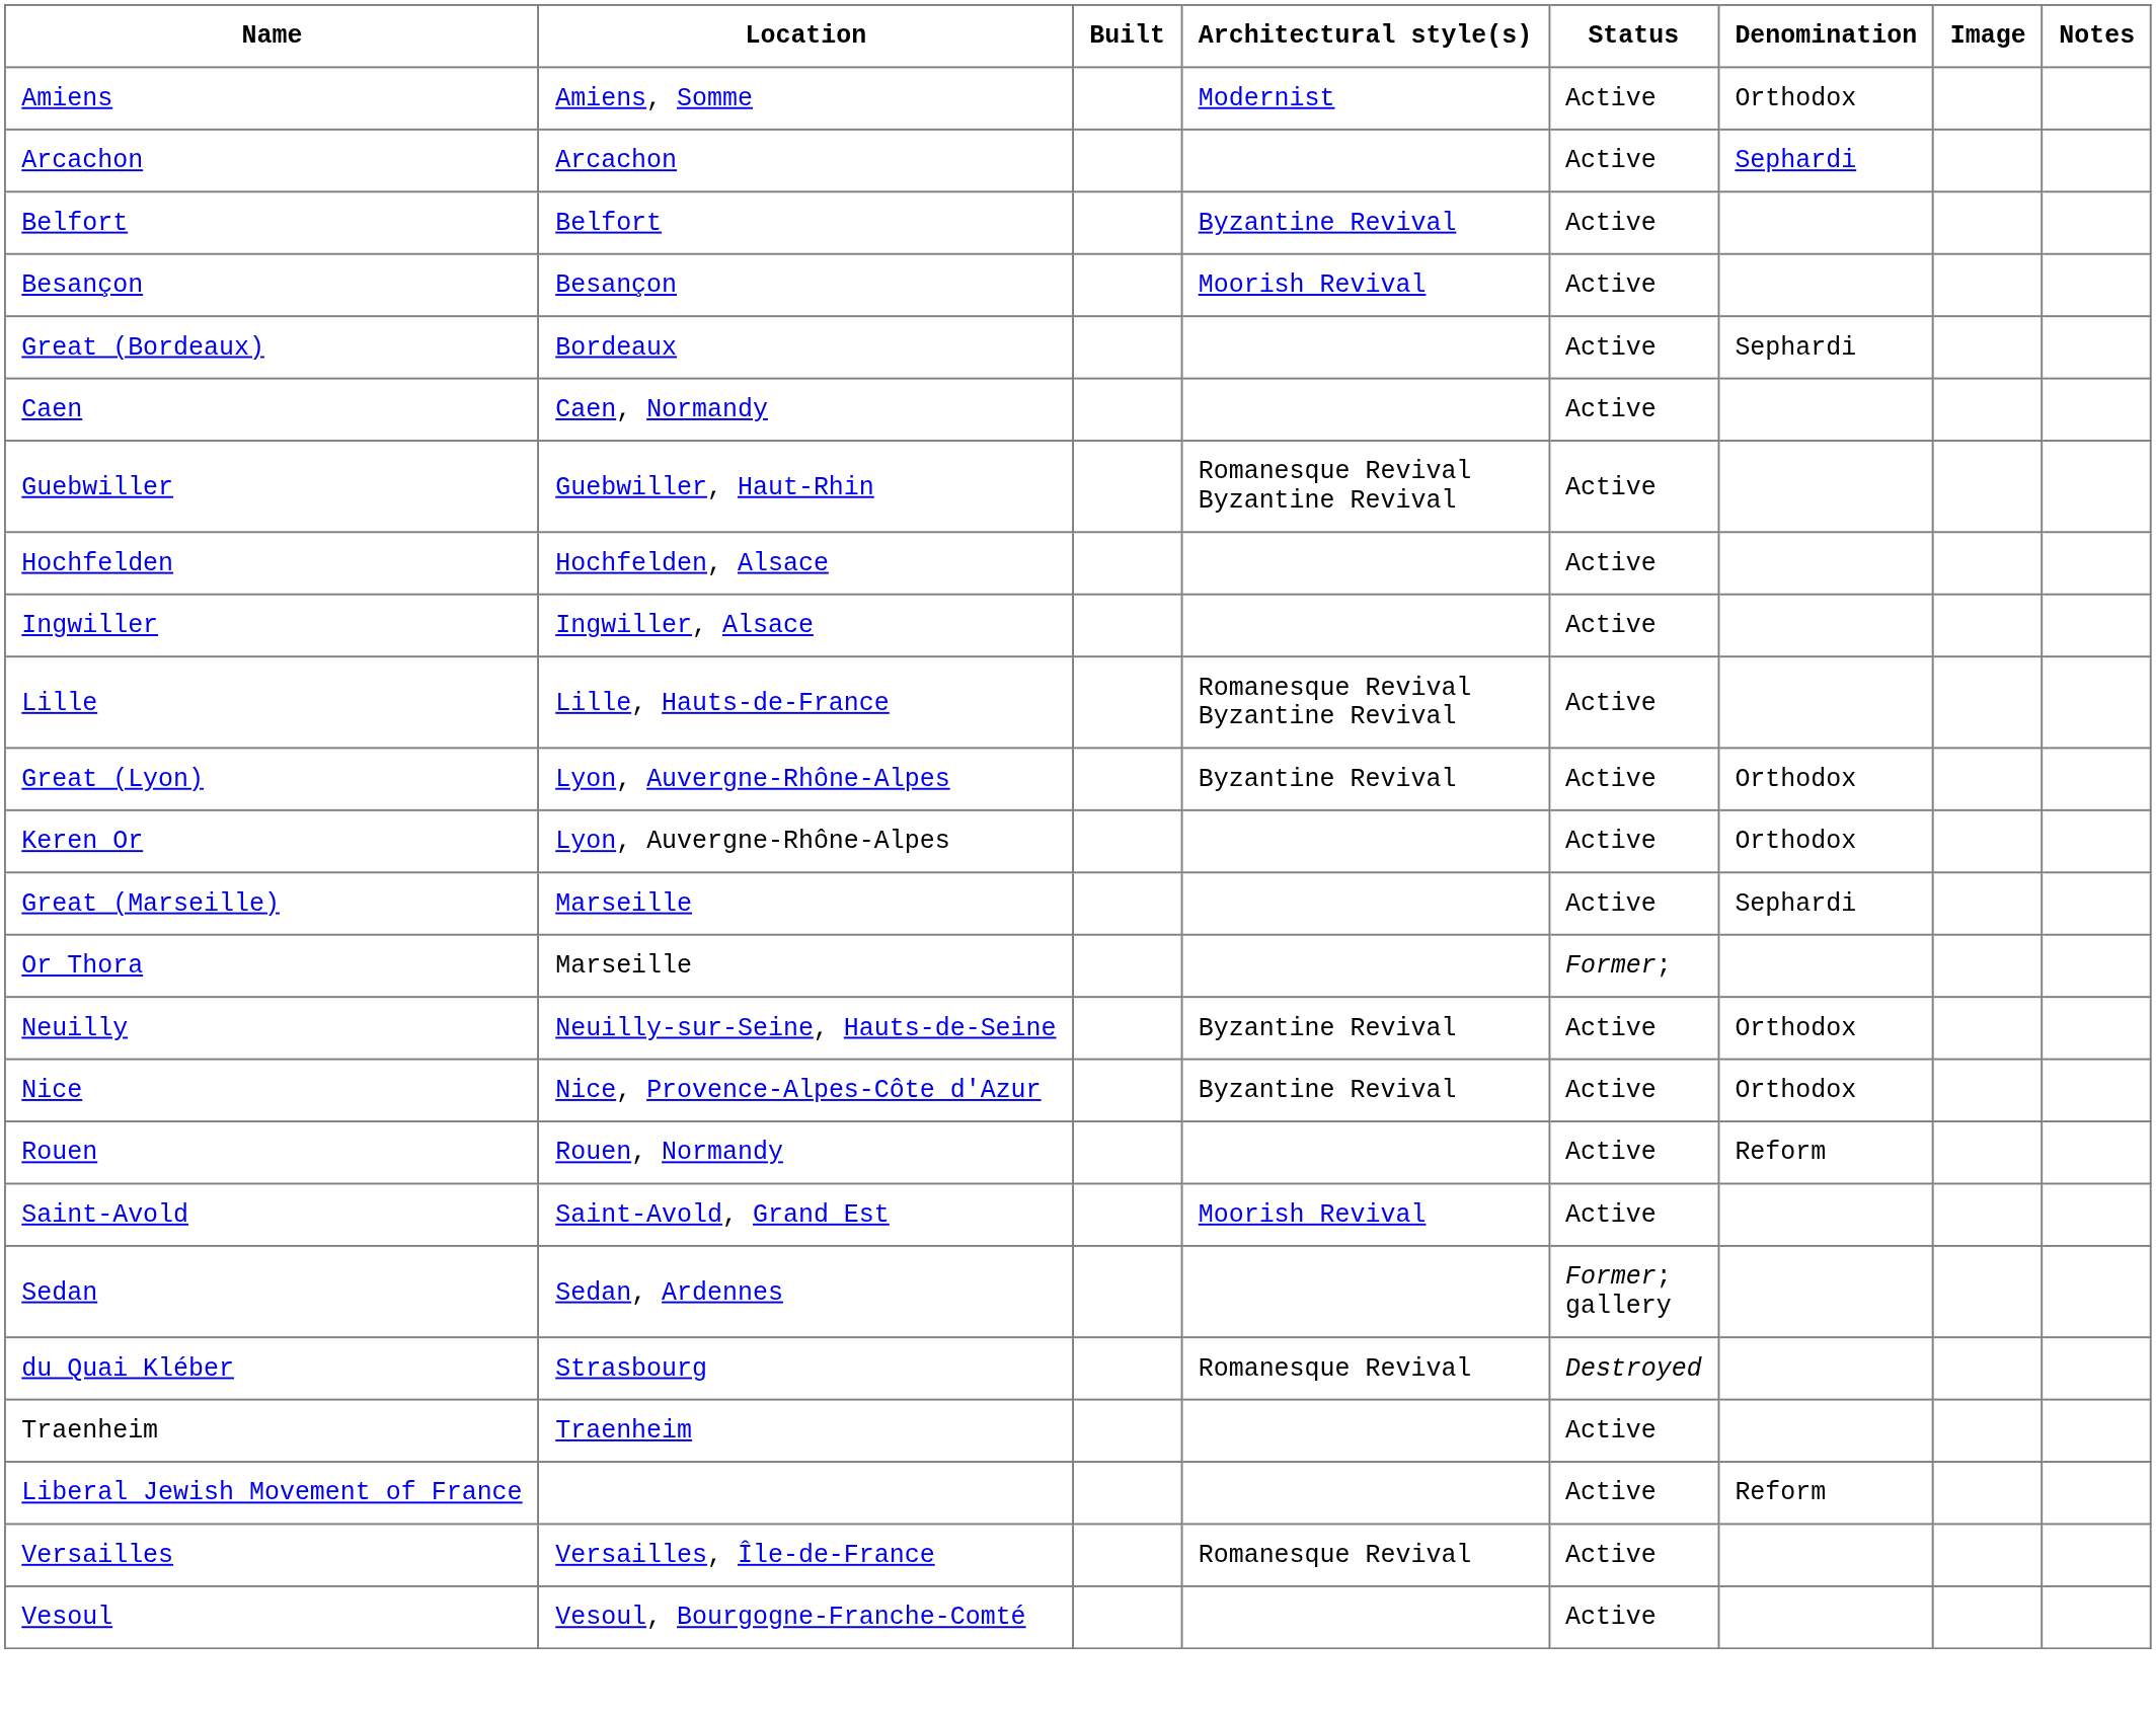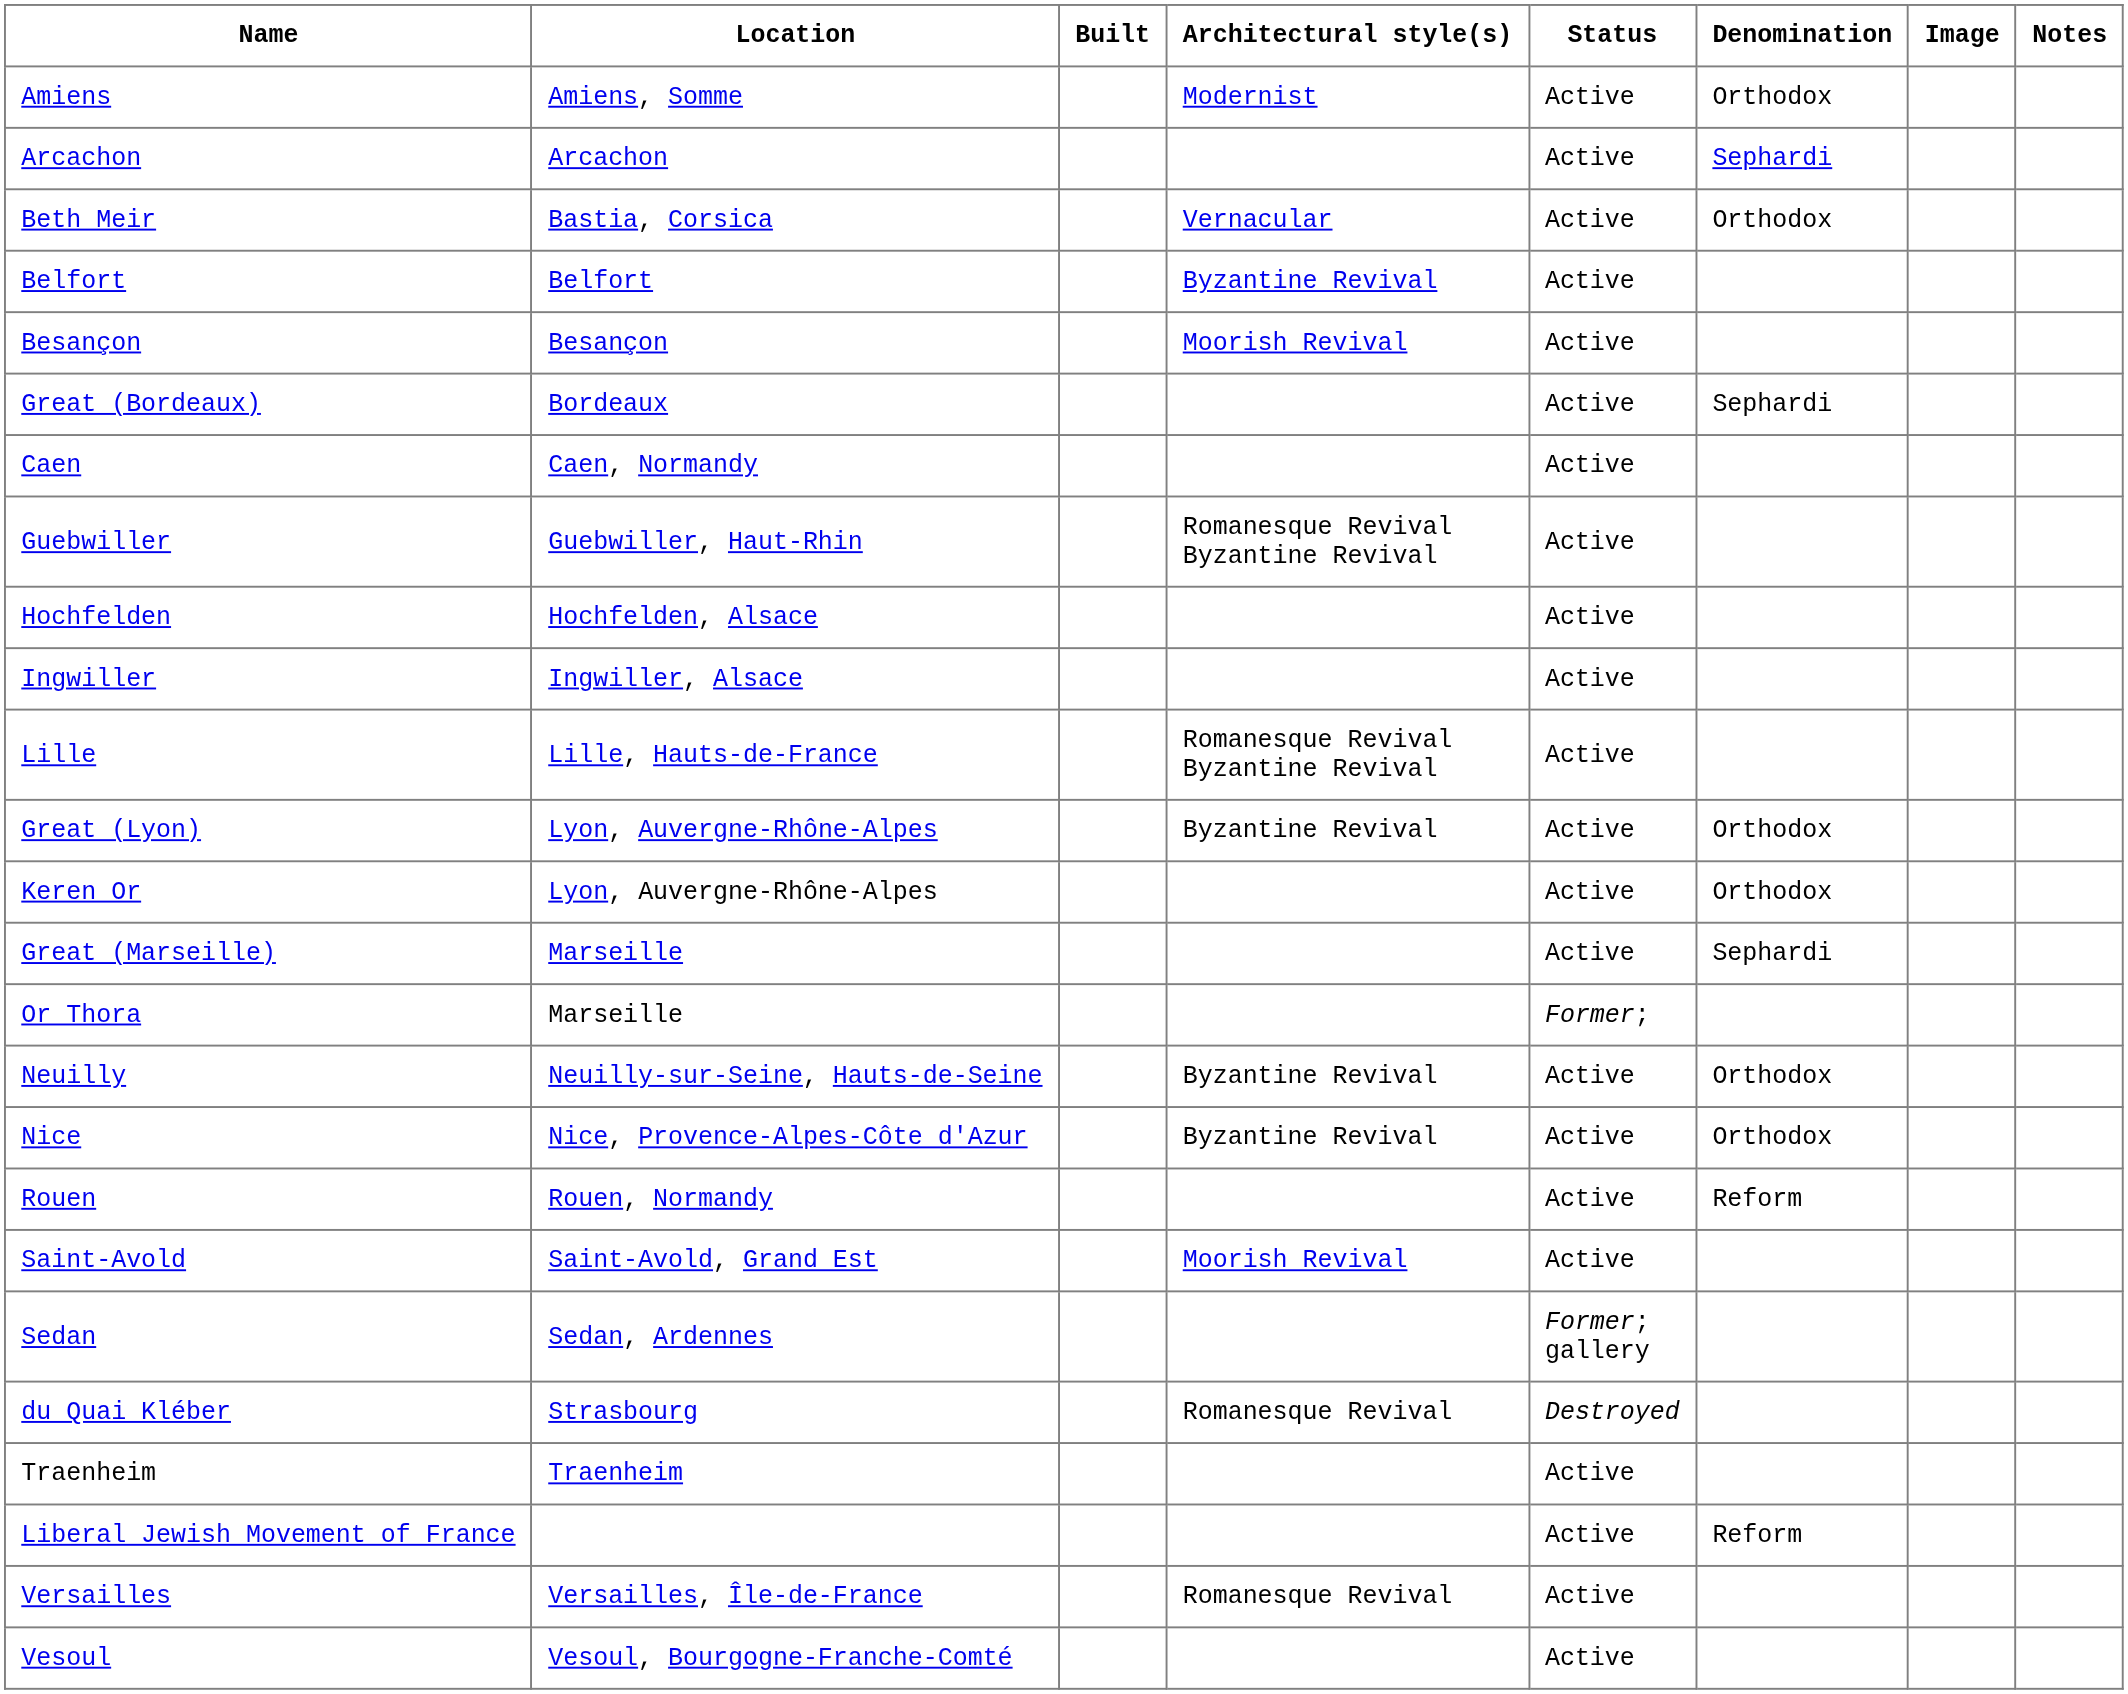+ row: Beth Meir | Bastia, Corsica | Vernacular | Active | Orthodox
